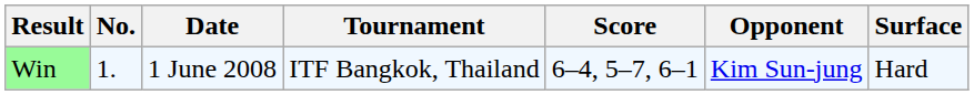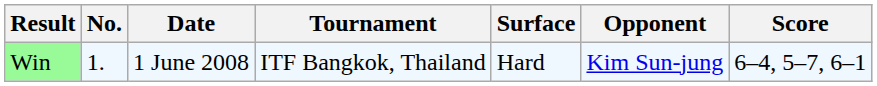columns swapped: Surface <-> Score
